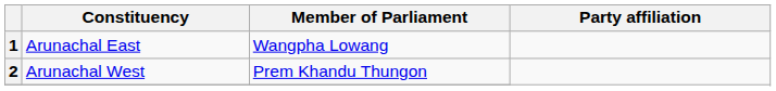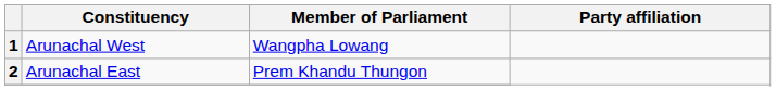1 | Constituency: Arunachal East -> Arunachal West
2 | Constituency: Arunachal West -> Arunachal East
